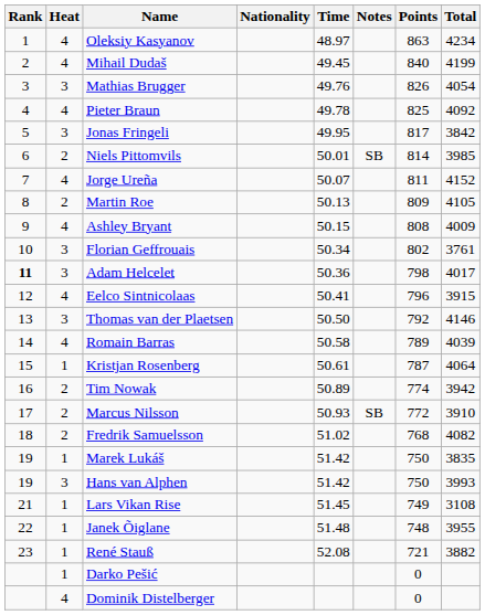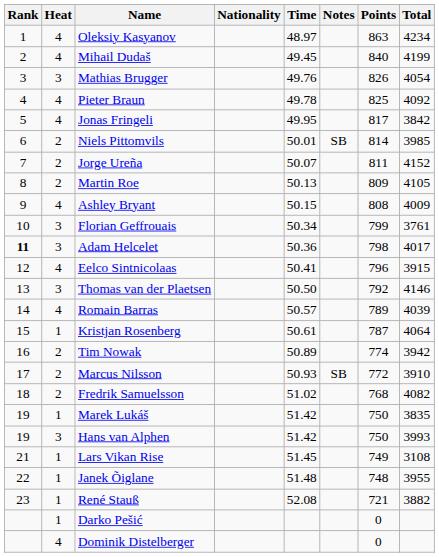Jonas Fringeli | Heat: 3 -> 4
Jorge Ureña | Heat: 4 -> 2
Florian Geffrouais | Points: 802 -> 799
Romain Barras | Time: 50.58 -> 50.57
